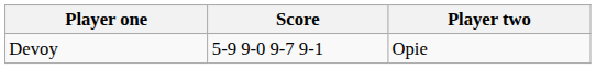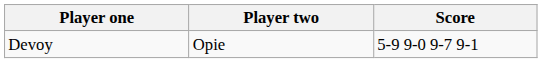columns swapped: Player two <-> Score
